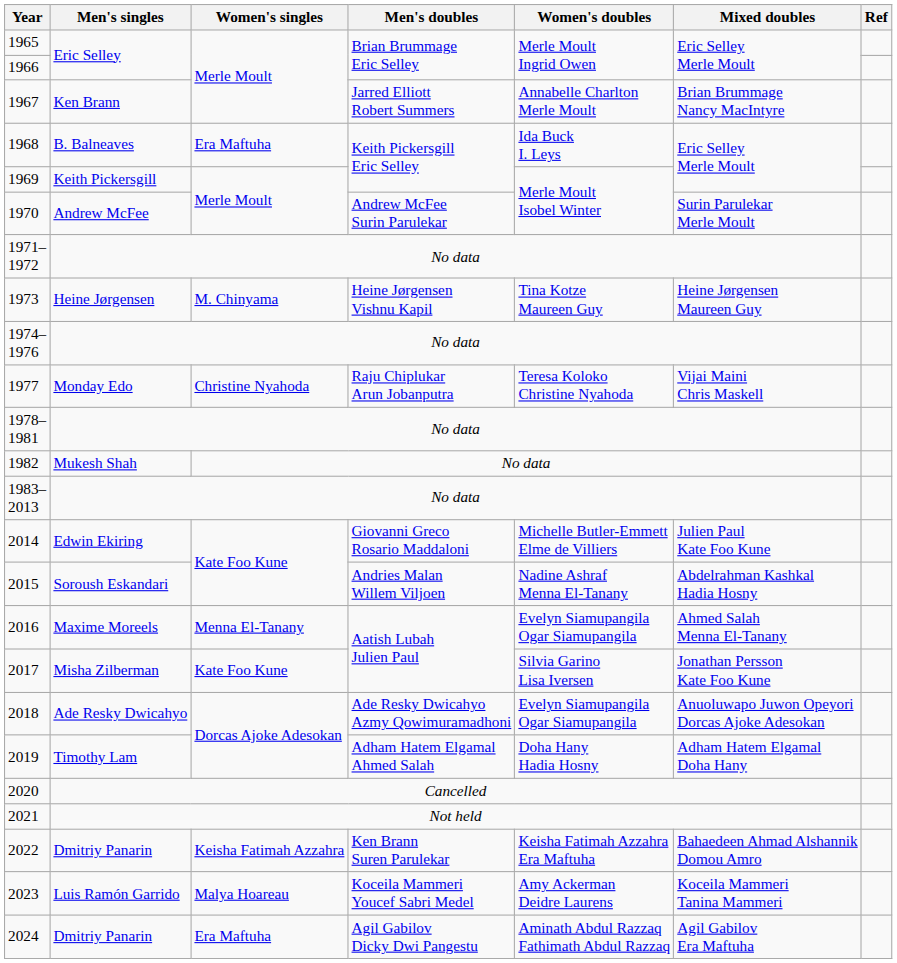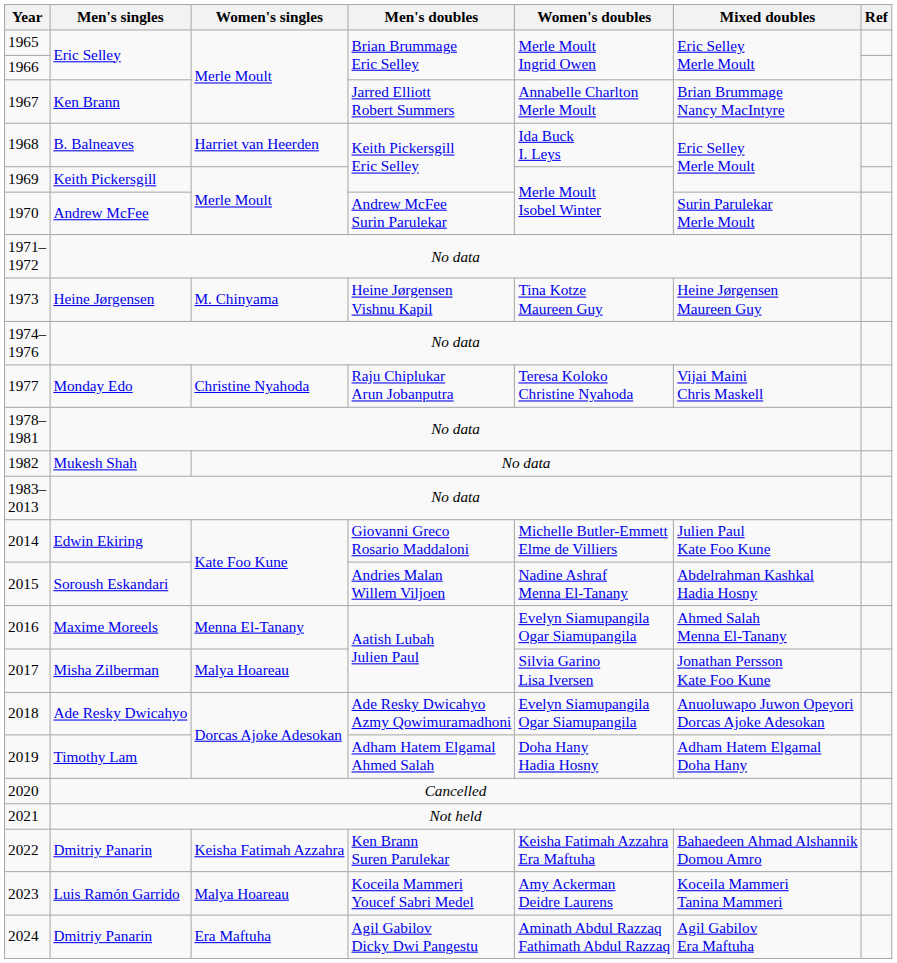1968 | Women's singles: Era Maftuha -> Harriet van Heerden
2017 | Women's singles: Kate Foo Kune -> Malya Hoareau
